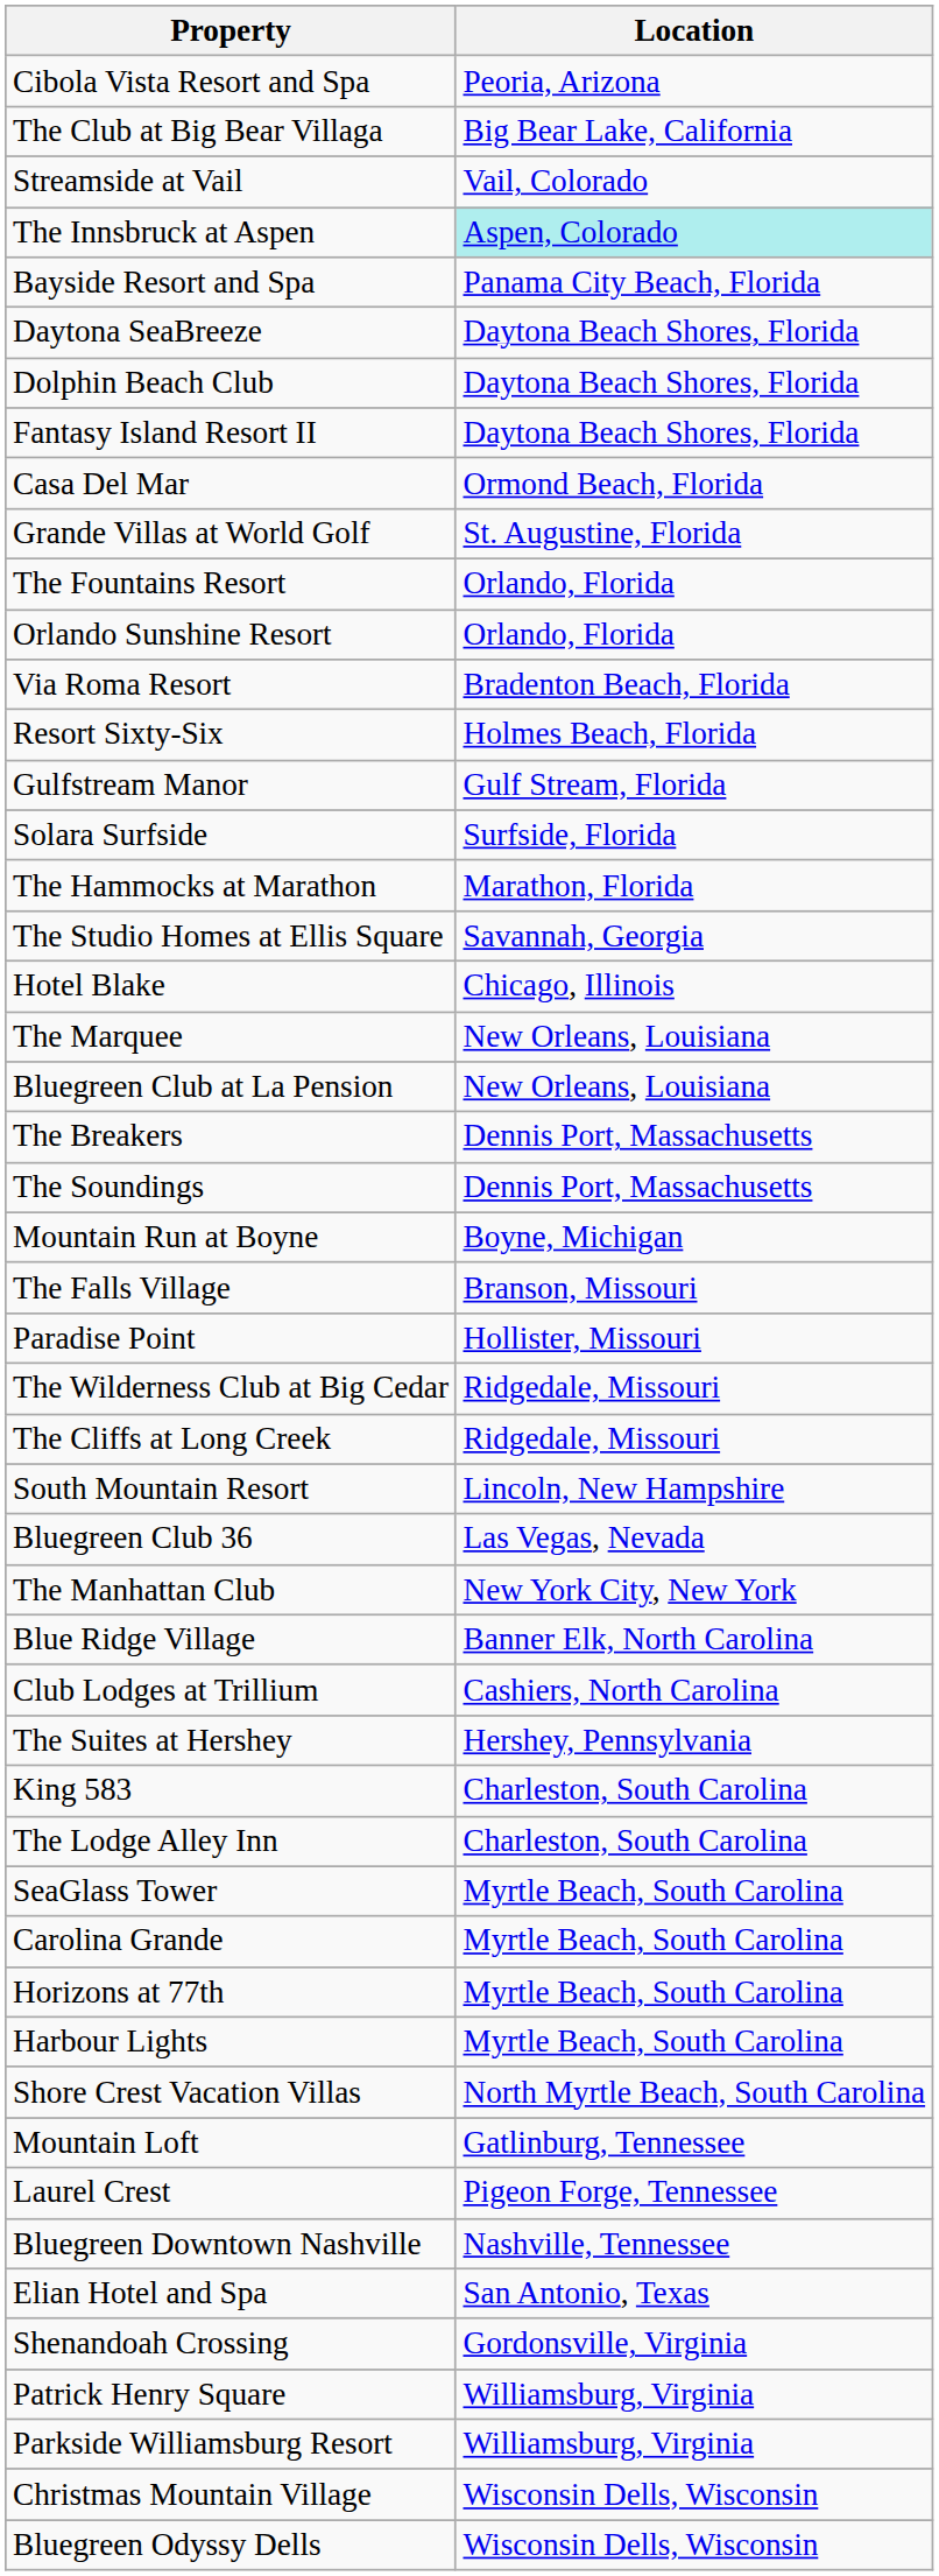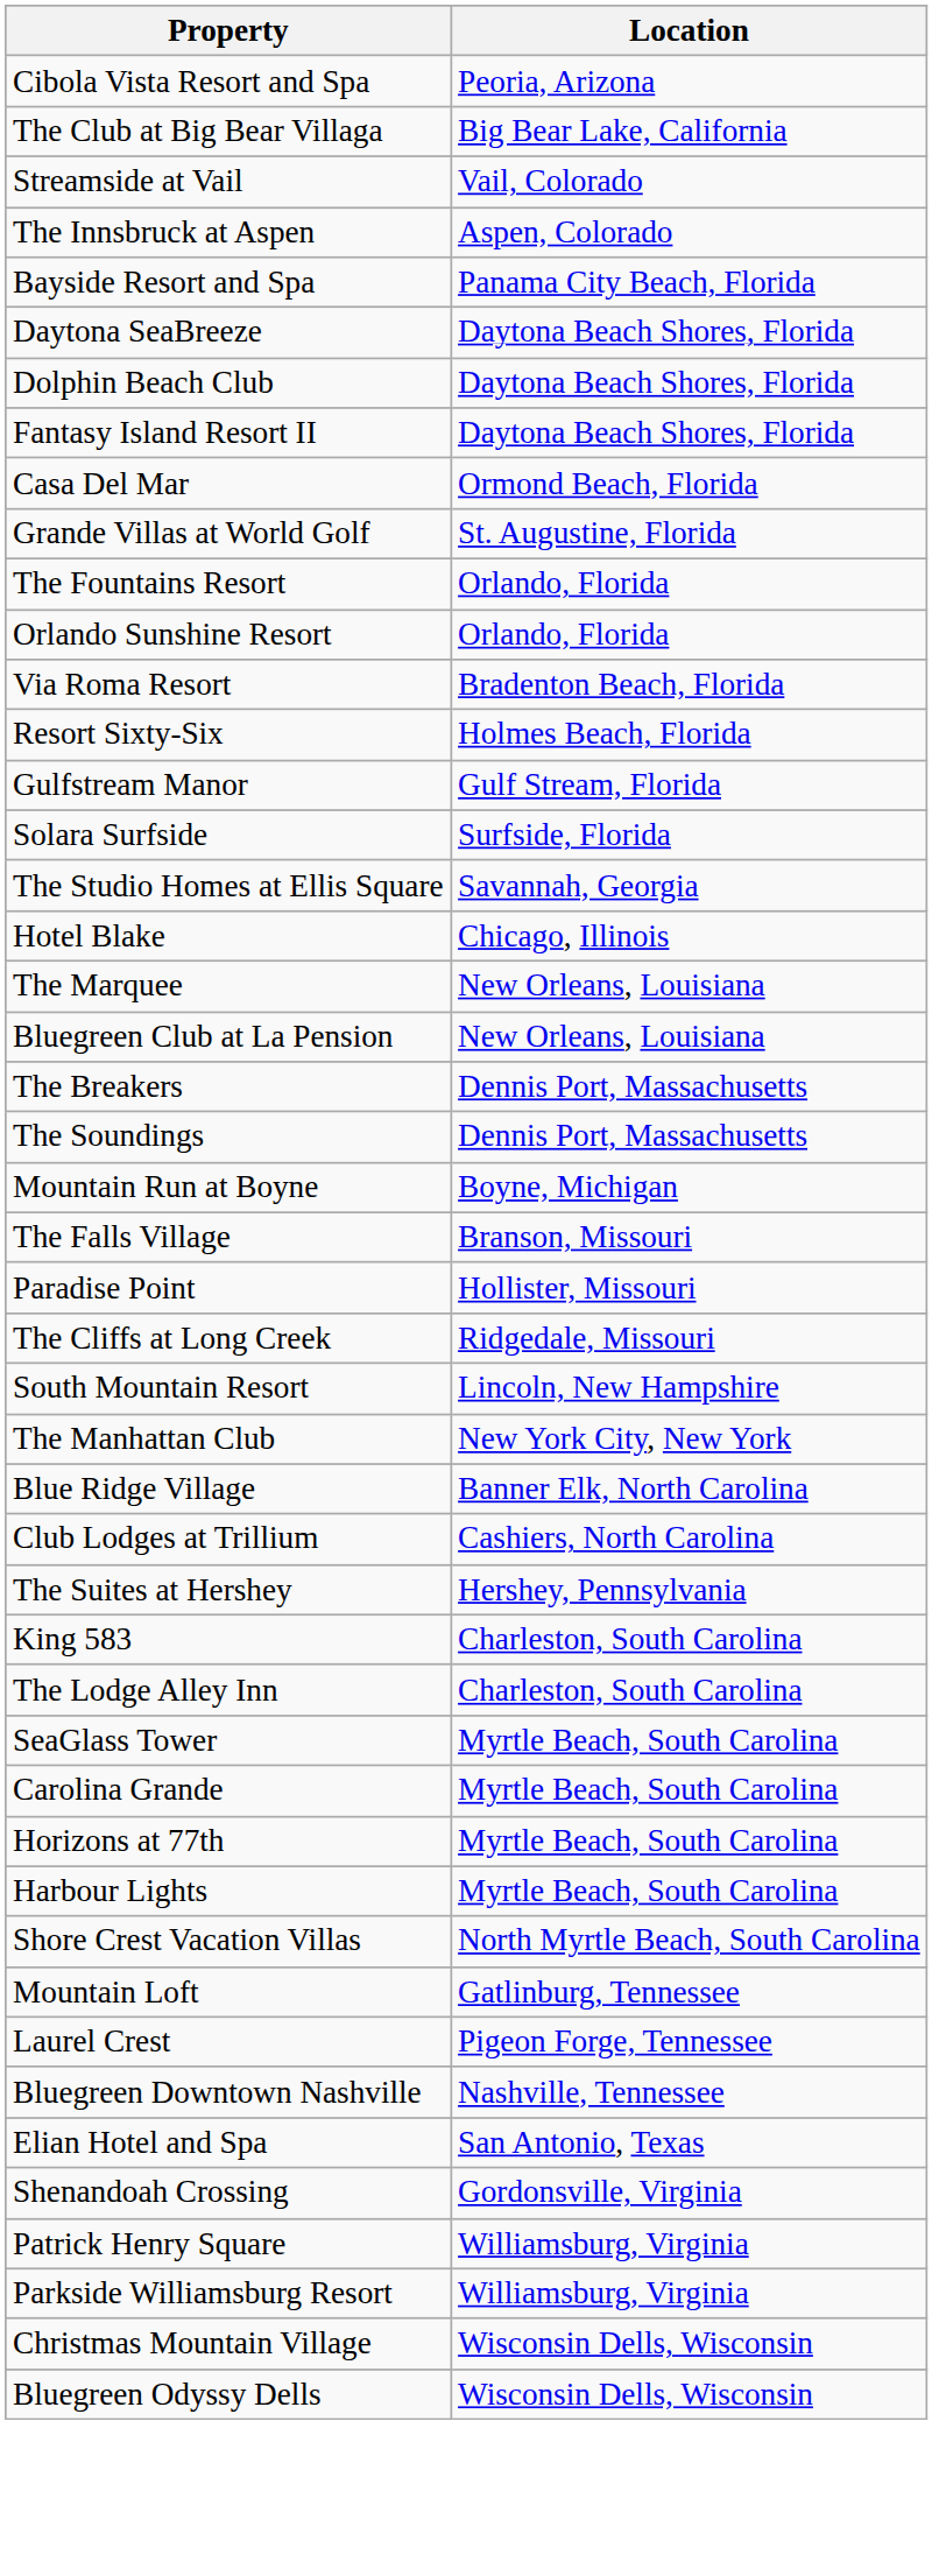The Innsbruck at Aspen | Location: paleturquoise background -> no background
- row: The Hammocks at Marathon | Marathon, Florida
- row: The Wilderness Club at Big Cedar | Ridgedale, Missouri
- row: Bluegreen Club 36 | Las Vegas, Nevada
